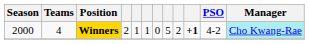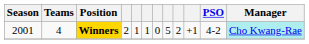Winners | Season: 2000 -> 2001
Winners | column 10: bold -> normal
